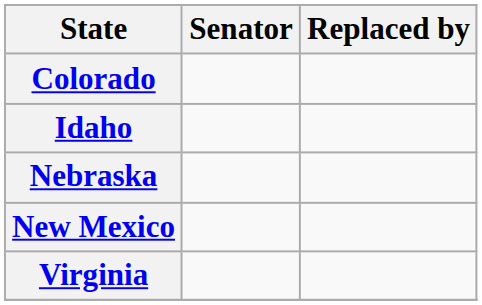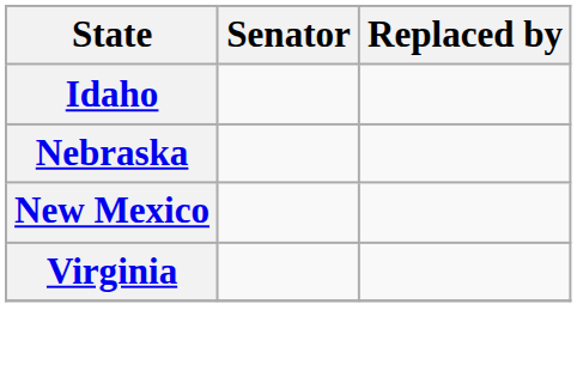- row: Colorado
